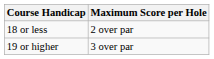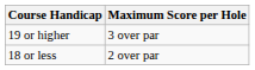rows swapped: 18 or less <-> 19 or higher
